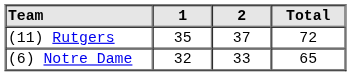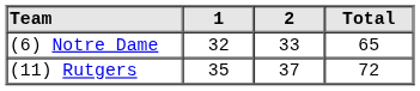rows swapped: (11) Rutgers <-> (6) Notre Dame
